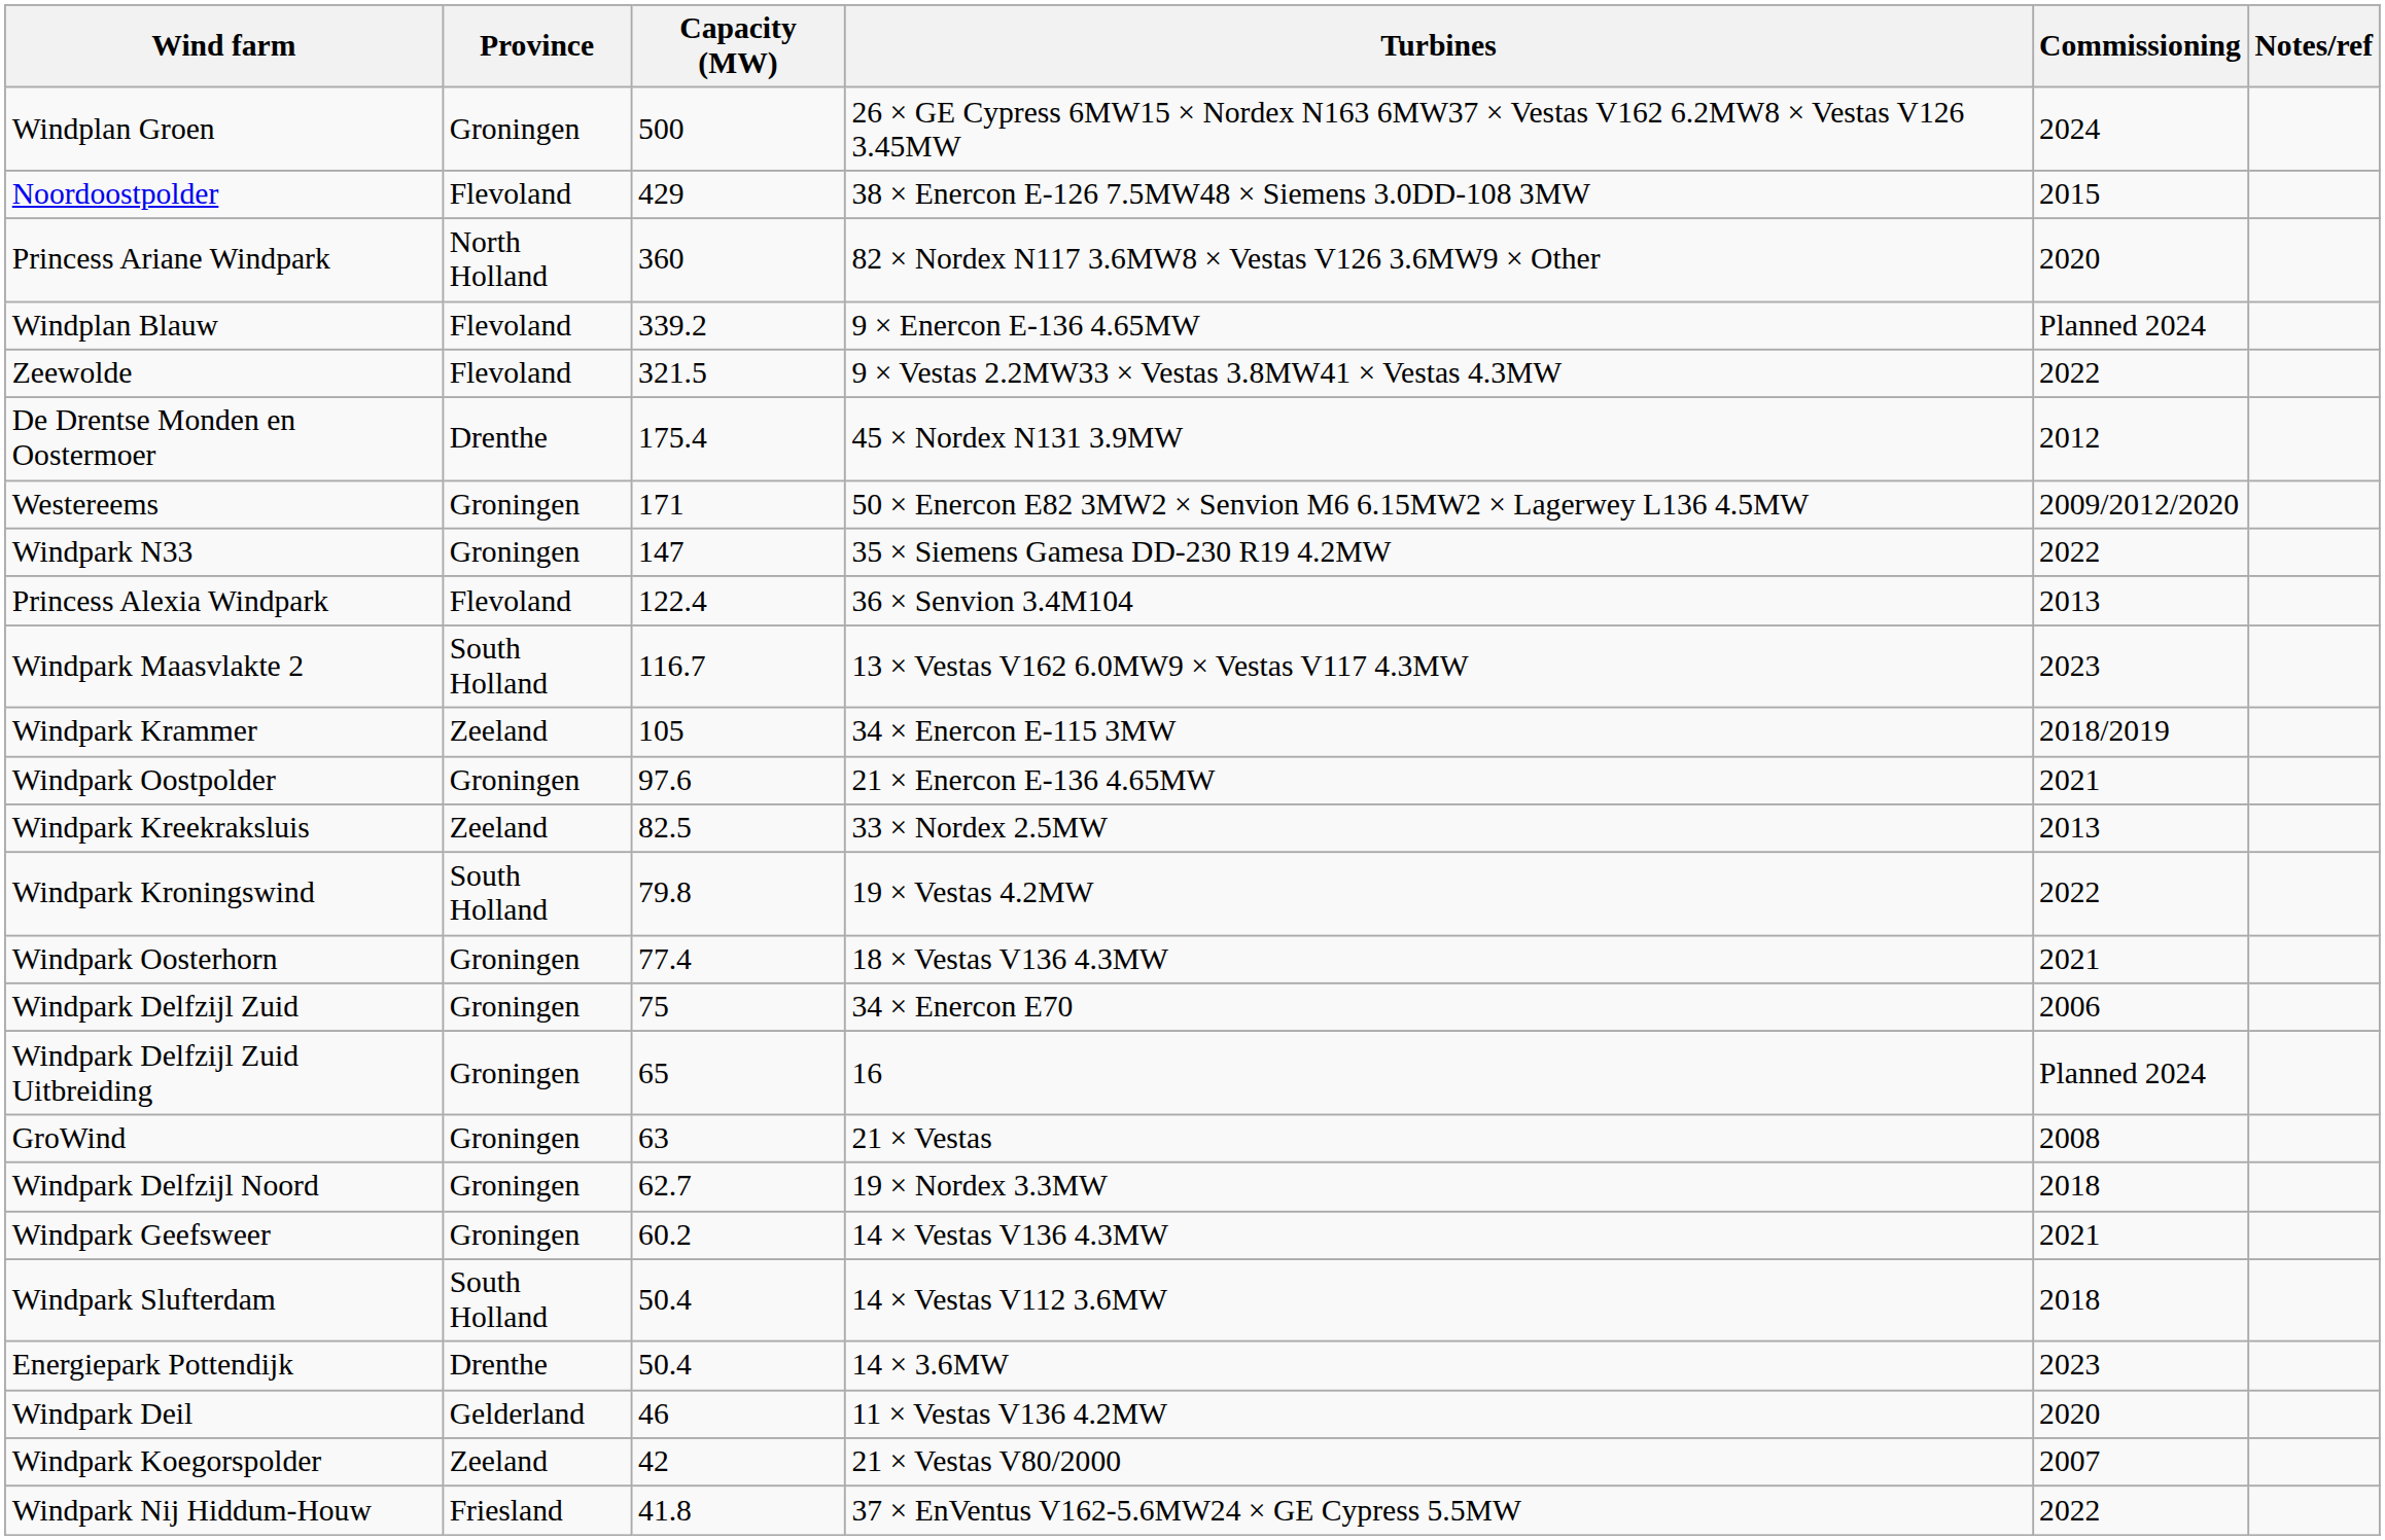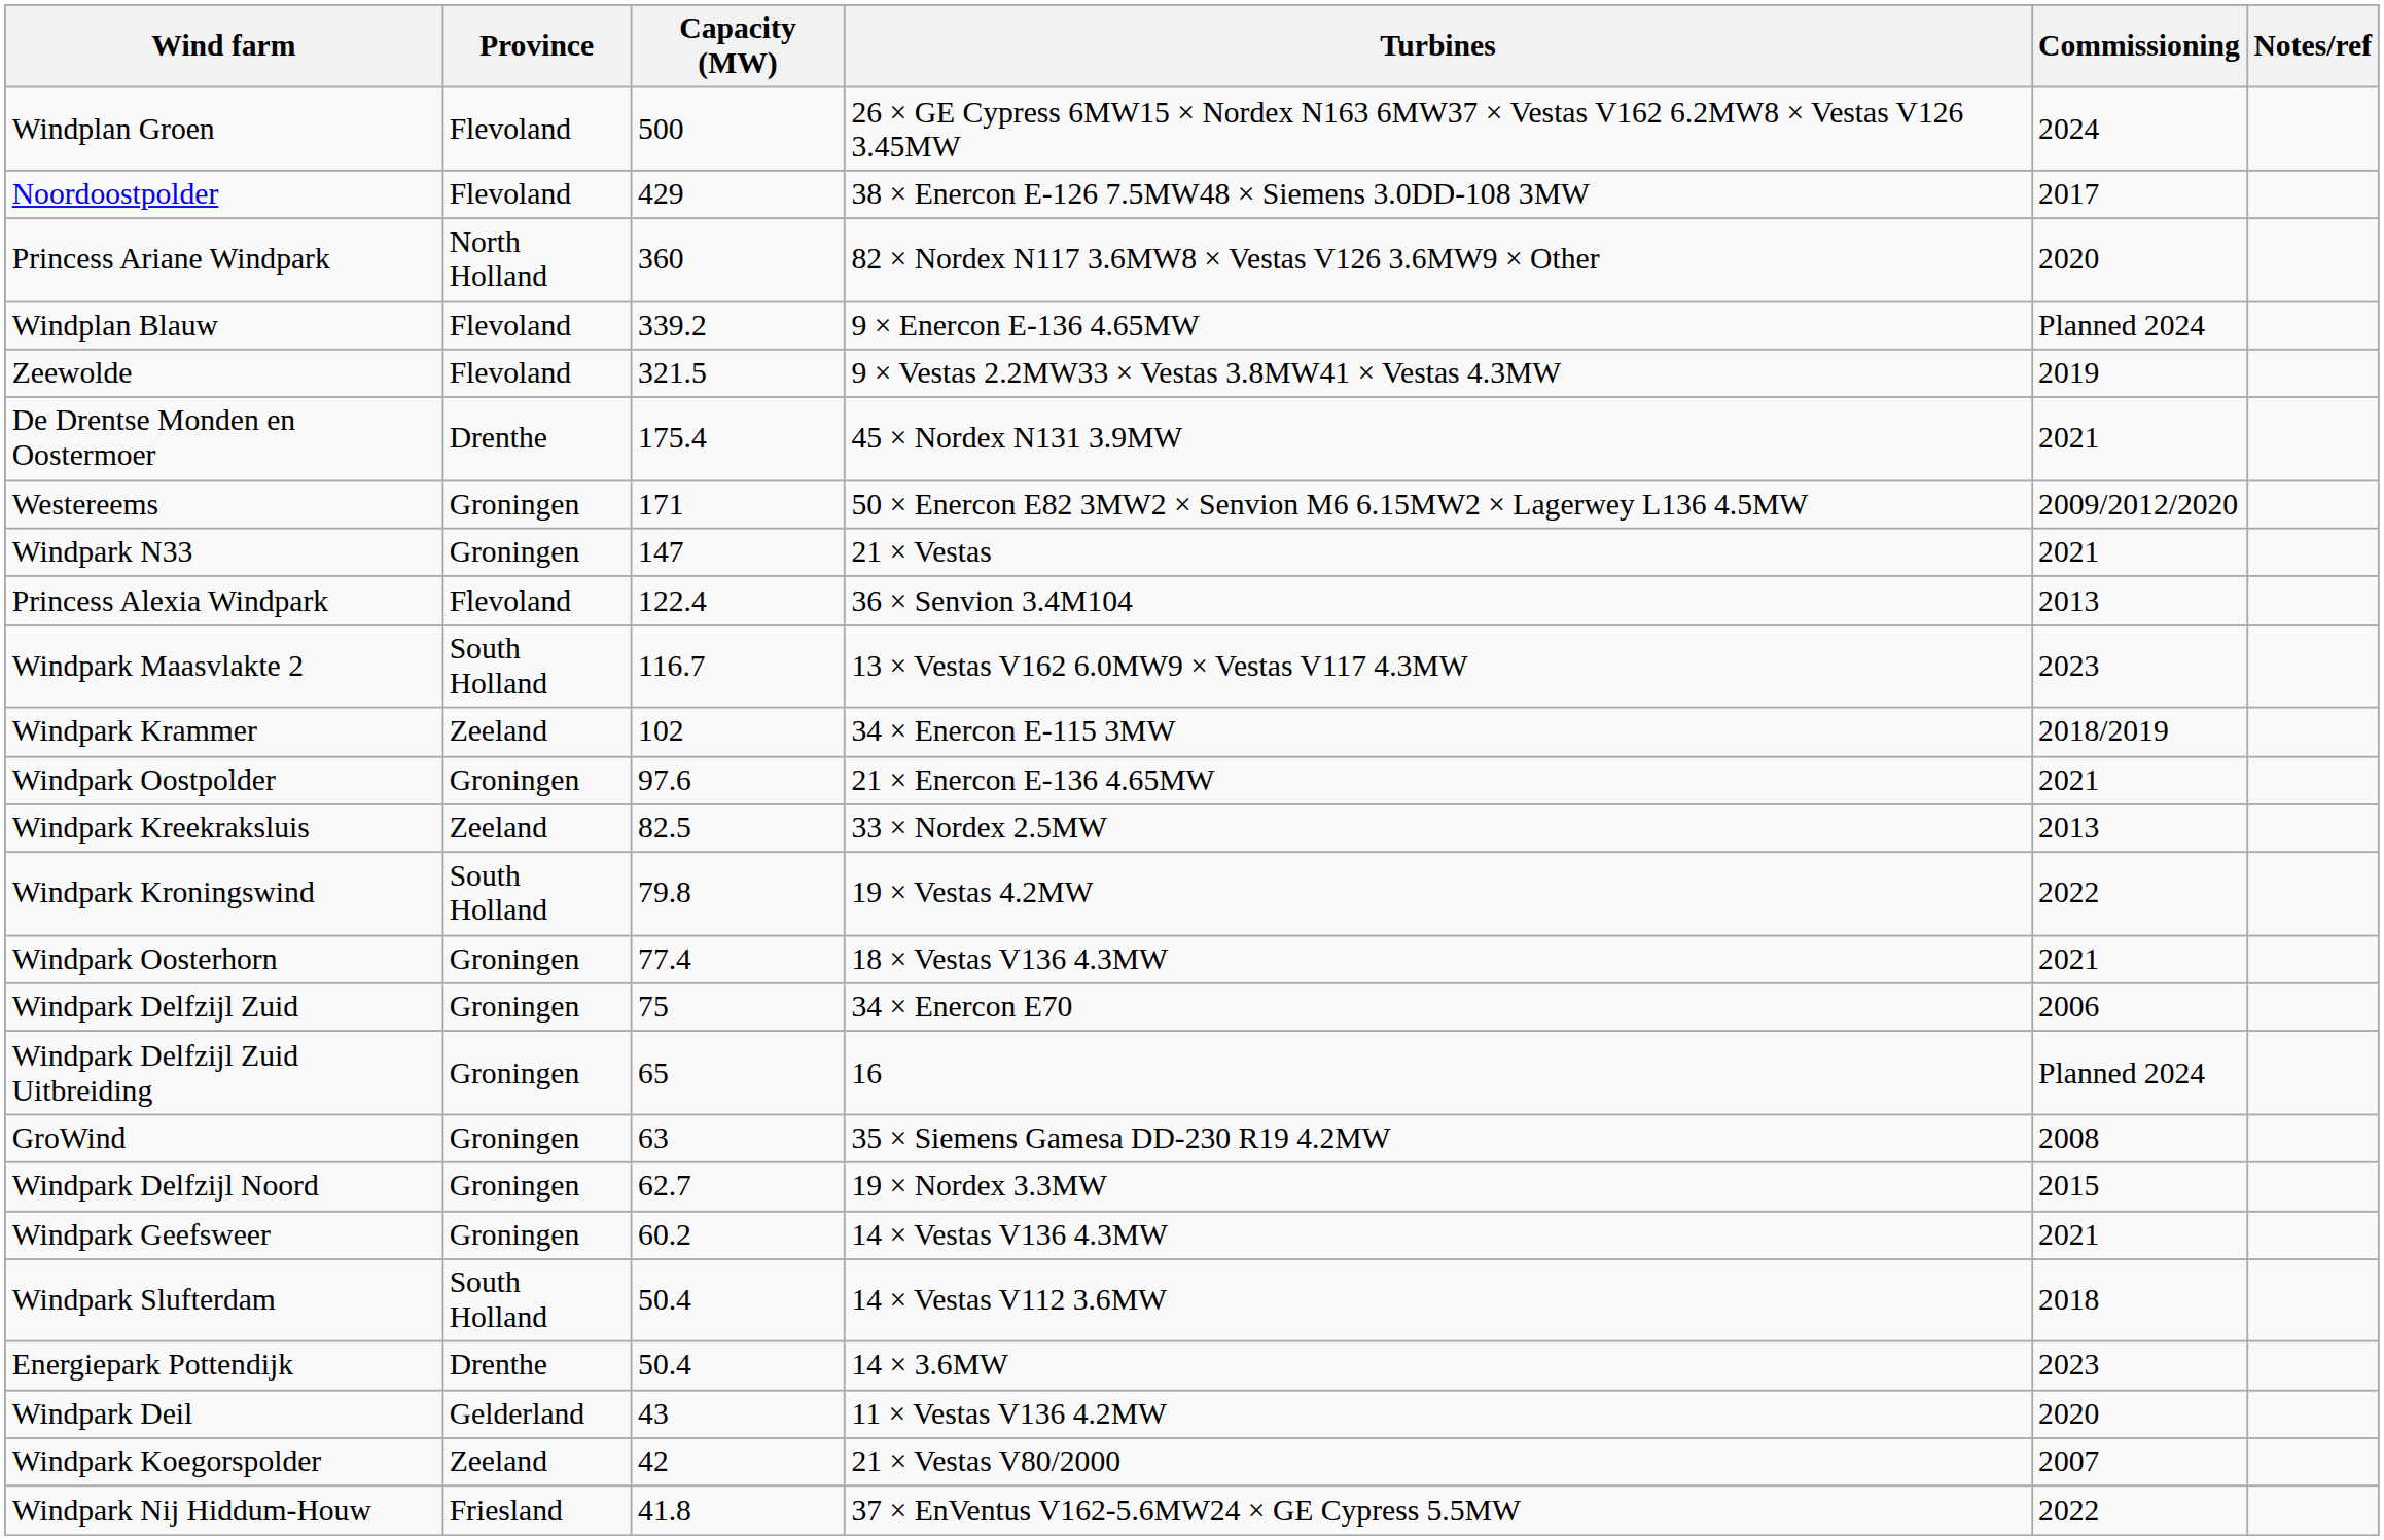Windplan Groen | Province: Groningen -> Flevoland
Noordoostpolder | Commissioning: 2015 -> 2017
Zeewolde | Commissioning: 2022 -> 2019
De Drentse Monden en Oostermoer | Commissioning: 2012 -> 2021
Windpark N33 | Turbines: 35 × Siemens Gamesa DD-230 R19 4.2MW -> 21 × Vestas
Windpark N33 | Commissioning: 2022 -> 2021
Windpark Krammer | Capacity (MW): 105 -> 102
GroWind | Turbines: 21 × Vestas -> 35 × Siemens Gamesa DD-230 R19 4.2MW
Windpark Delfzijl Noord | Commissioning: 2018 -> 2015
Windpark Deil | Capacity (MW): 46 -> 43
